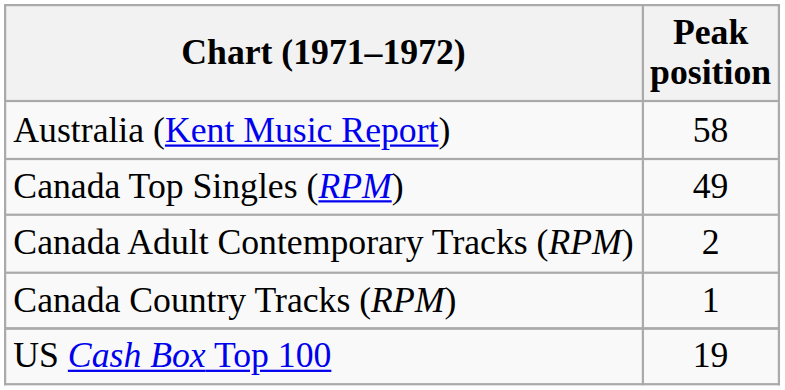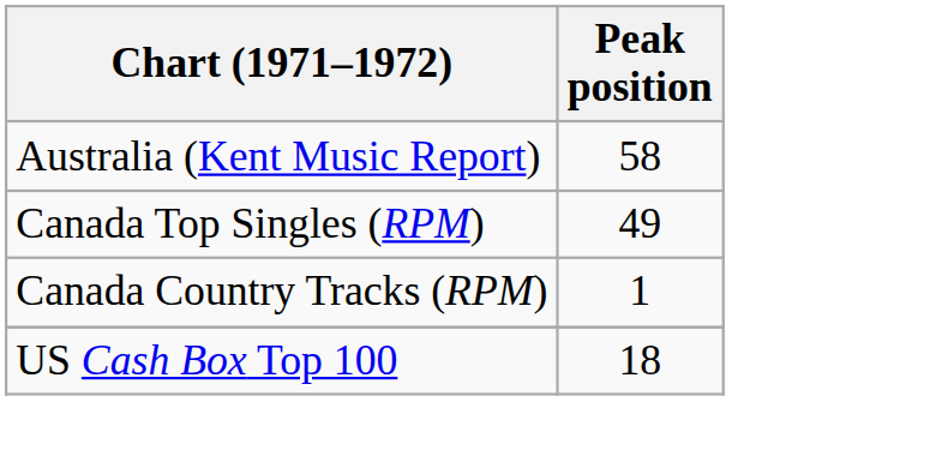- row: Canada Adult Contemporary Tracks (RPM) | 2
US Cash Box Top 100 | Peak position: 19 -> 18
